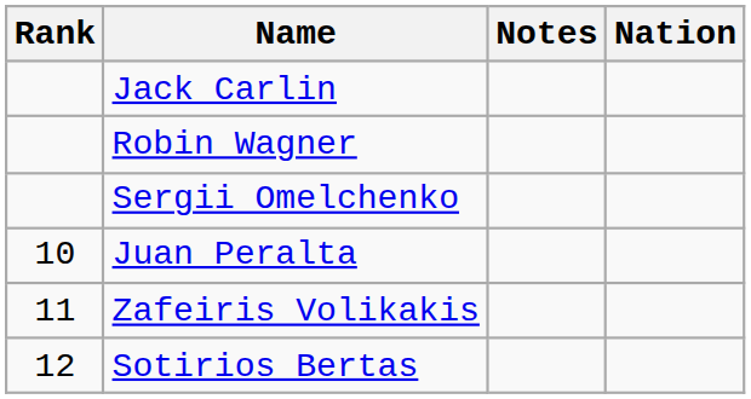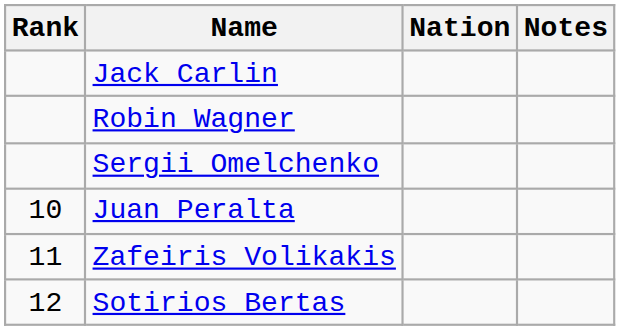columns swapped: Nation <-> Notes
